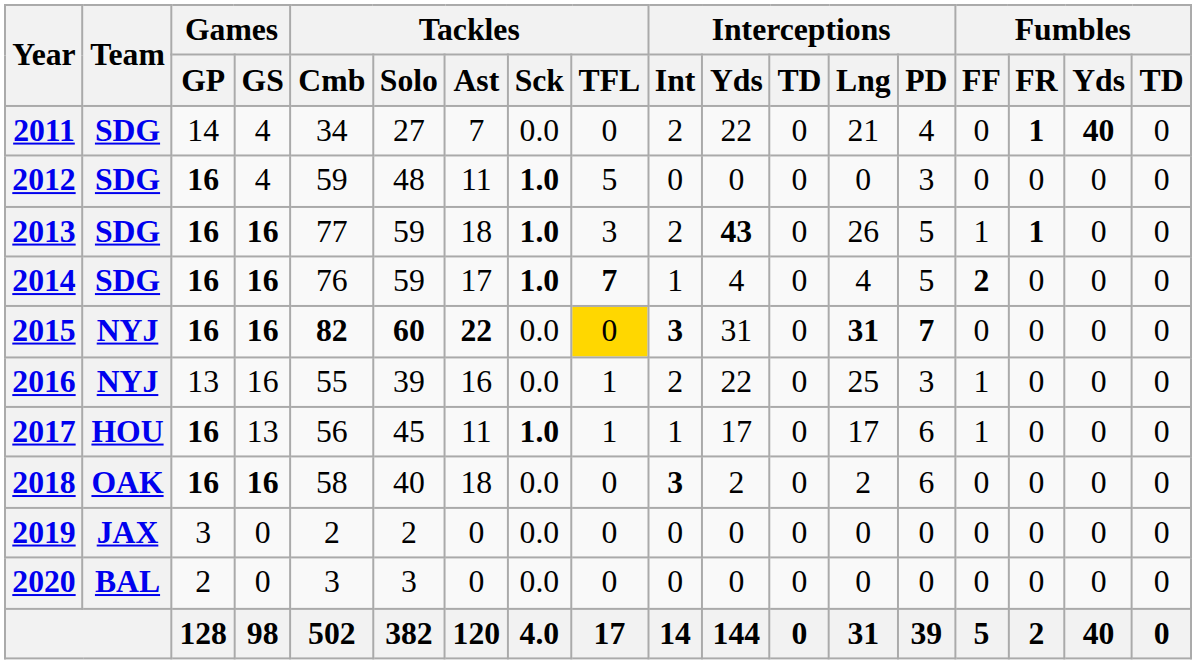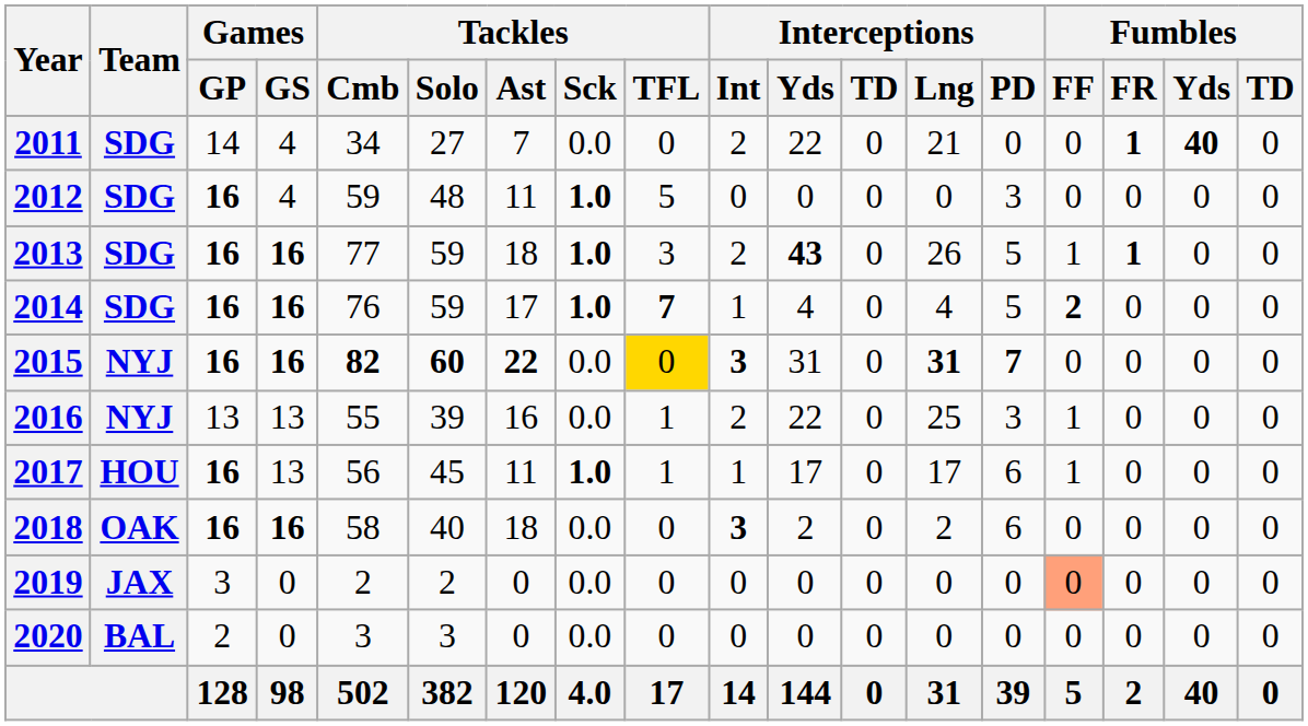2011 | Interceptions / PD: 4 -> 0
2016 | Games / GS: 16 -> 13
2019 | Fumbles / FF: no background -> lightsalmon background
